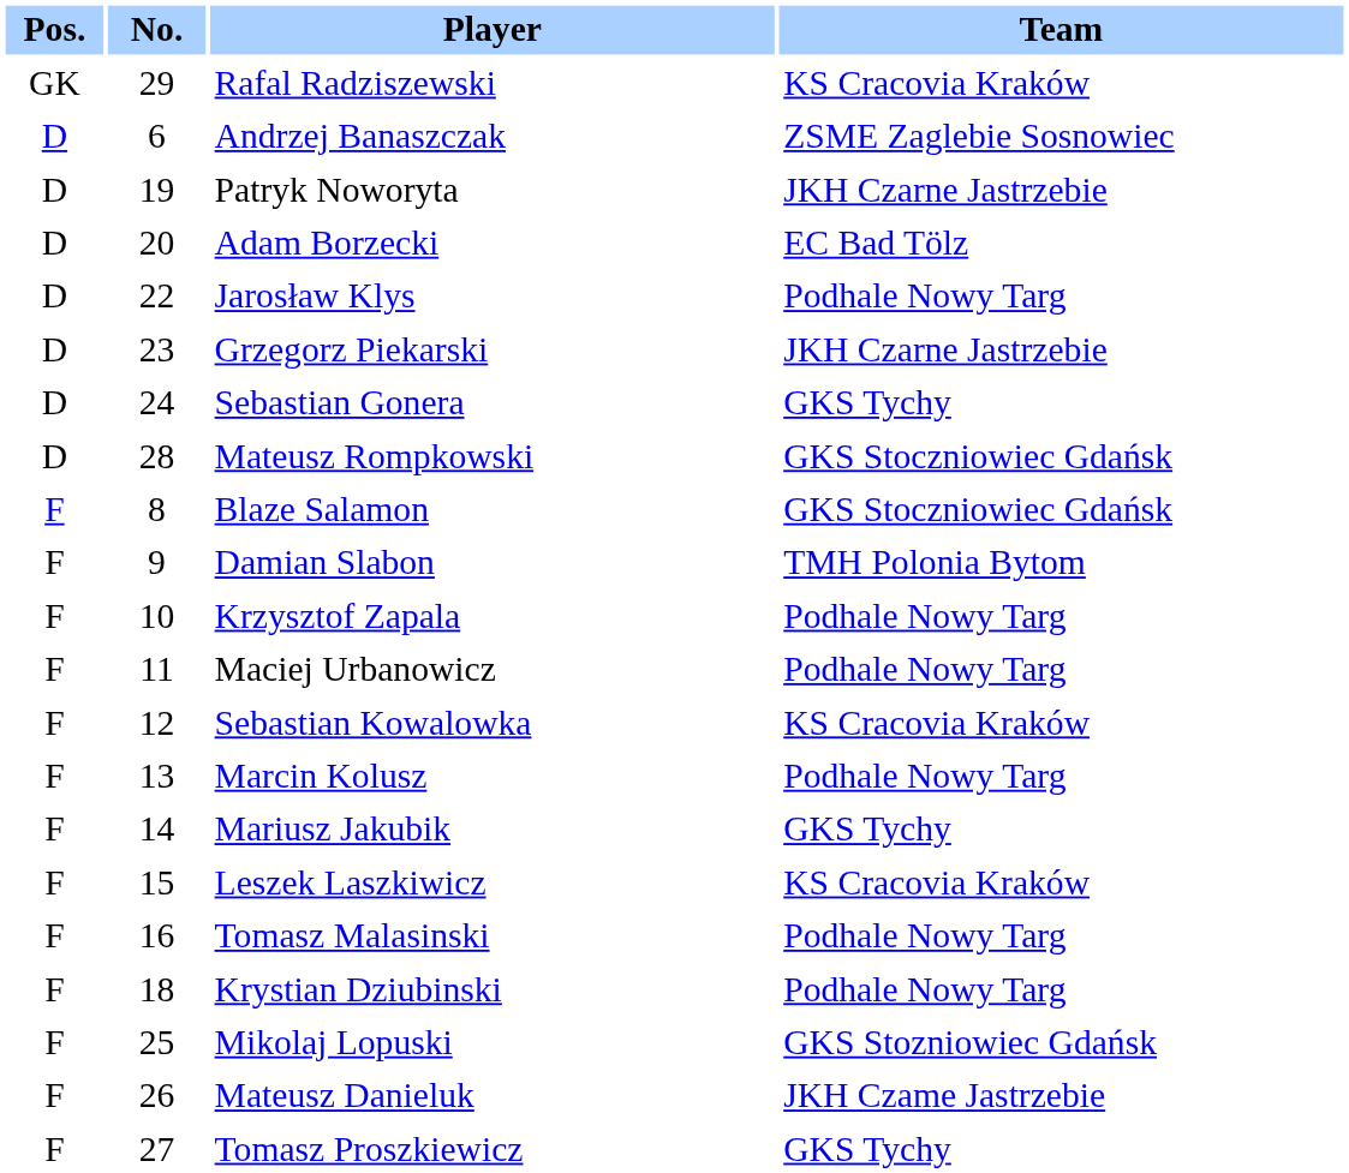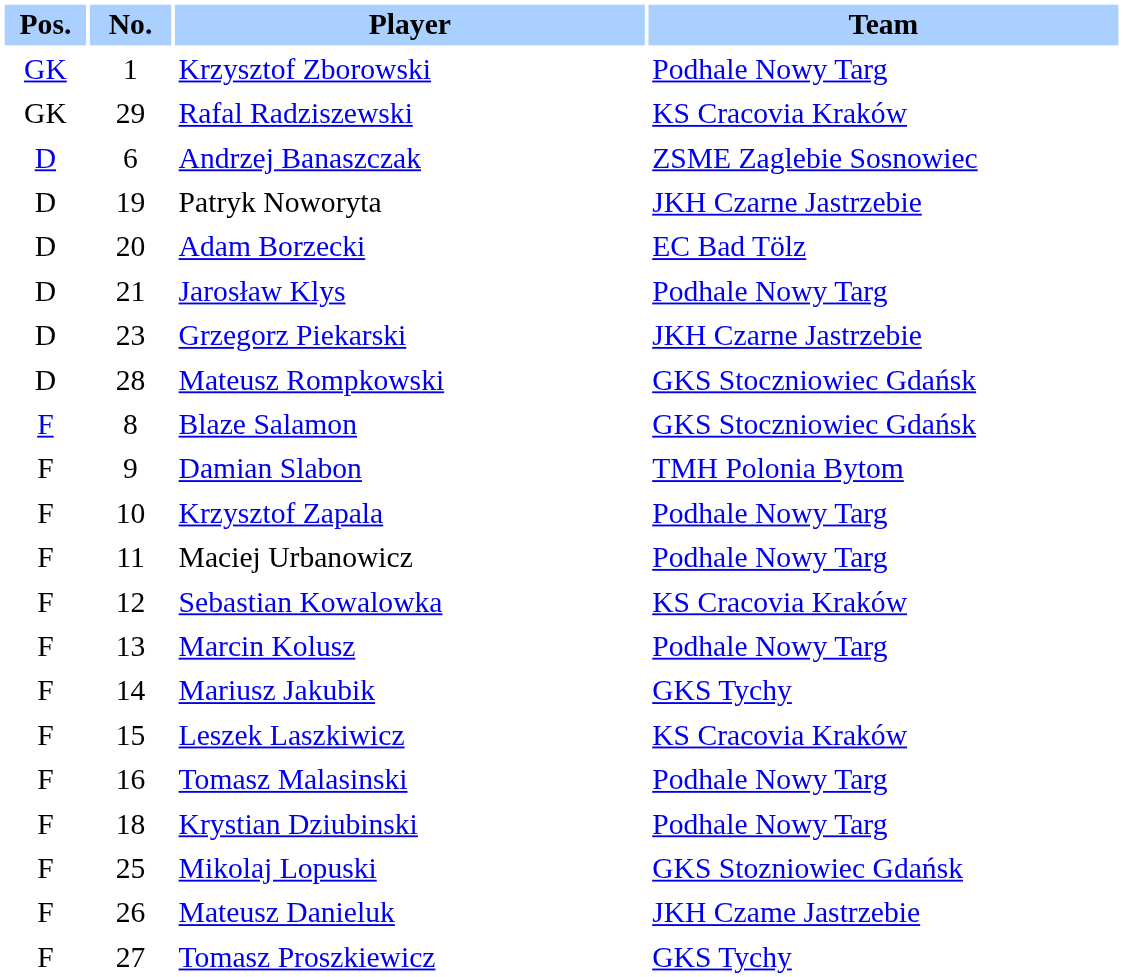+ row: GK | 1 | Krzysztof Zborowski | Podhale Nowy Targ
Jarosław Klys | No.: 22 -> 21
- row: D | 24 | Sebastian Gonera | GKS Tychy
